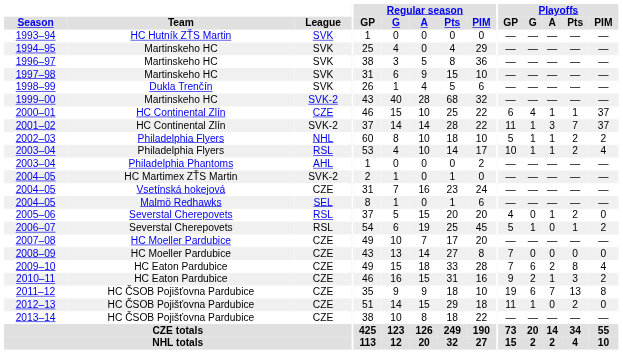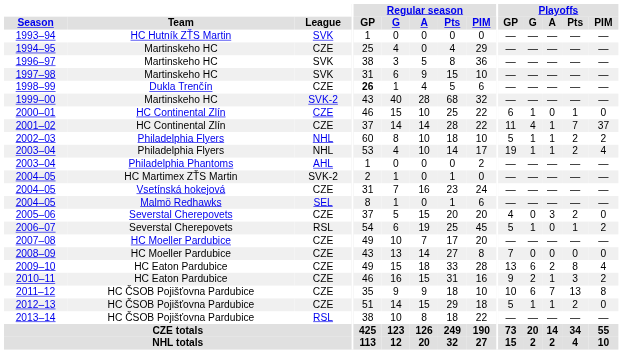1994–95 | League: SVK -> CZE
1998–99 | League: SVK -> CZE
1998–99 | Regular season / GP: normal -> bold
2000–01 | Playoffs / G: 4 -> 1
2000–01 | Playoffs / A: 1 -> 0
2000–01 | Playoffs / PIM: 37 -> 0
2001–02 | League: SVK-2 -> CZE
2001–02 | Playoffs / G: 1 -> 4
2001–02 | Playoffs / A: 3 -> 1
2003–04 / Philadelphia Flyers | League: RSL -> NHL
2003–04 / Philadelphia Flyers | Playoffs / GP: 10 -> 19
2005–06 | League: RSL -> CZE
2005–06 | Playoffs / A: 1 -> 3
2009–10 | Playoffs / GP: 7 -> 13
2011–12 | Playoffs / GP: 19 -> 10
2012–13 | Playoffs / GP: 11 -> 5
2012–13 | Playoffs / A: 0 -> 1
2013–14 | League: CZE -> RSL
